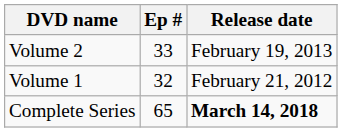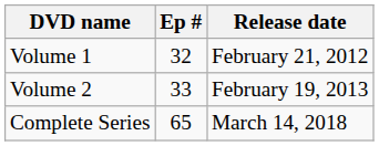rows swapped: Volume 1 <-> Volume 2
Complete Series | Release date: bold -> normal
